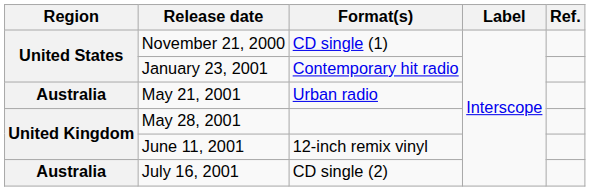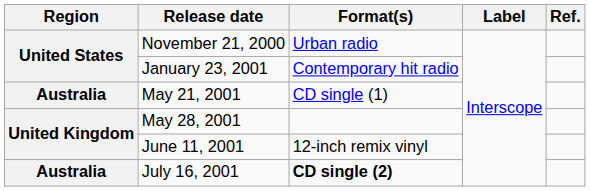November 21, 2000 | Format(s): CD single (1) -> Urban radio
May 21, 2001 | Format(s): Urban radio -> CD single (1)
July 16, 2001 | Format(s): normal -> bold
